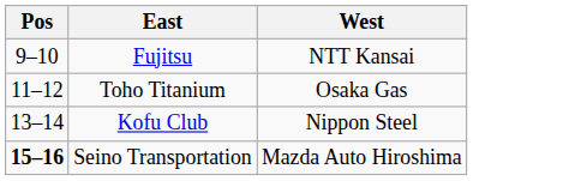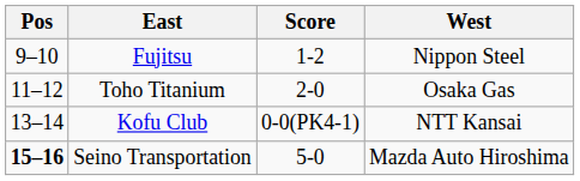+ column: Score | 1-2 | 2-0 | 0-0(PK4-1) | 5-0
Fujitsu | West: NTT Kansai -> Nippon Steel
Kofu Club | West: Nippon Steel -> NTT Kansai
